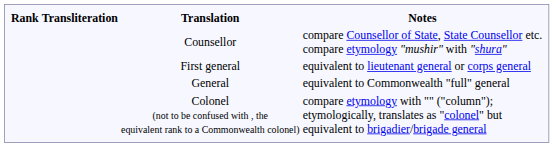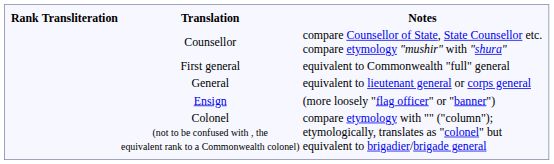First general | Notes: equivalent to lieutenant general or corps general -> equivalent to Commonwealth "full" general
General | Notes: equivalent to Commonwealth "full" general -> equivalent to lieutenant general or corps general
+ row: Ensign | (more loosely "flag officer" or "banner")
